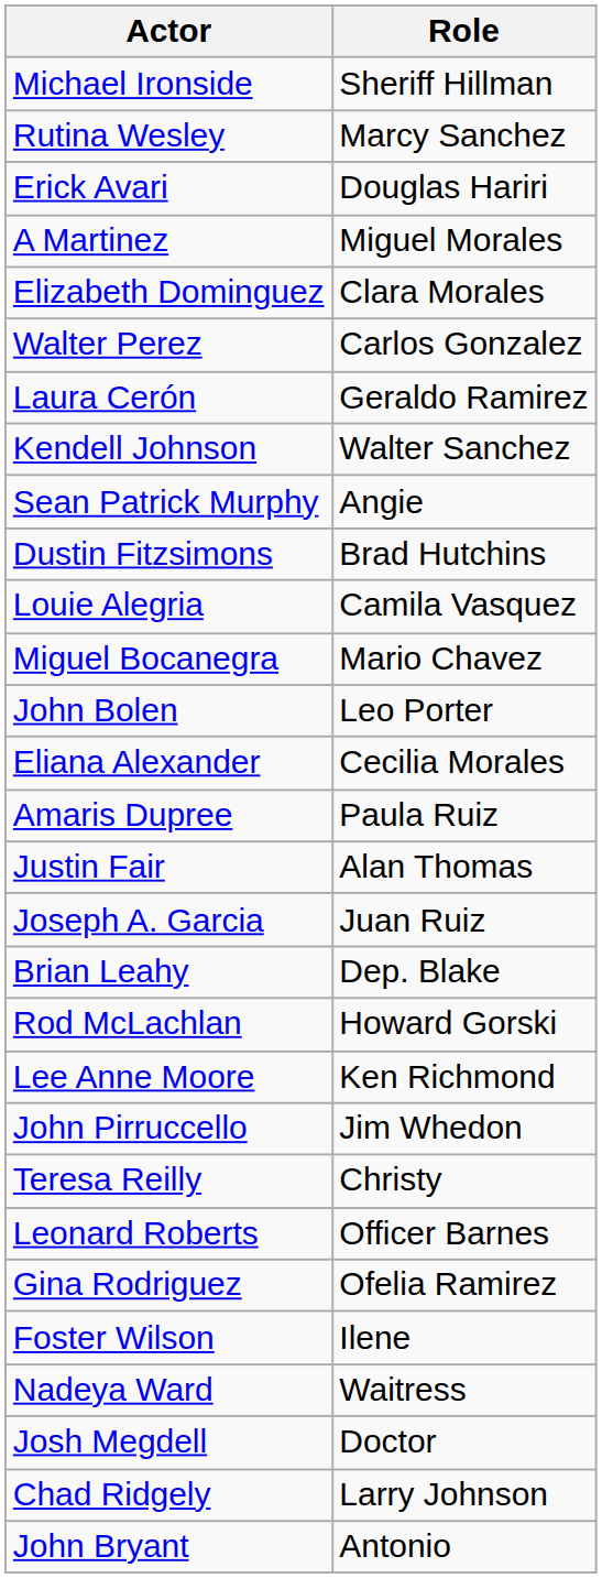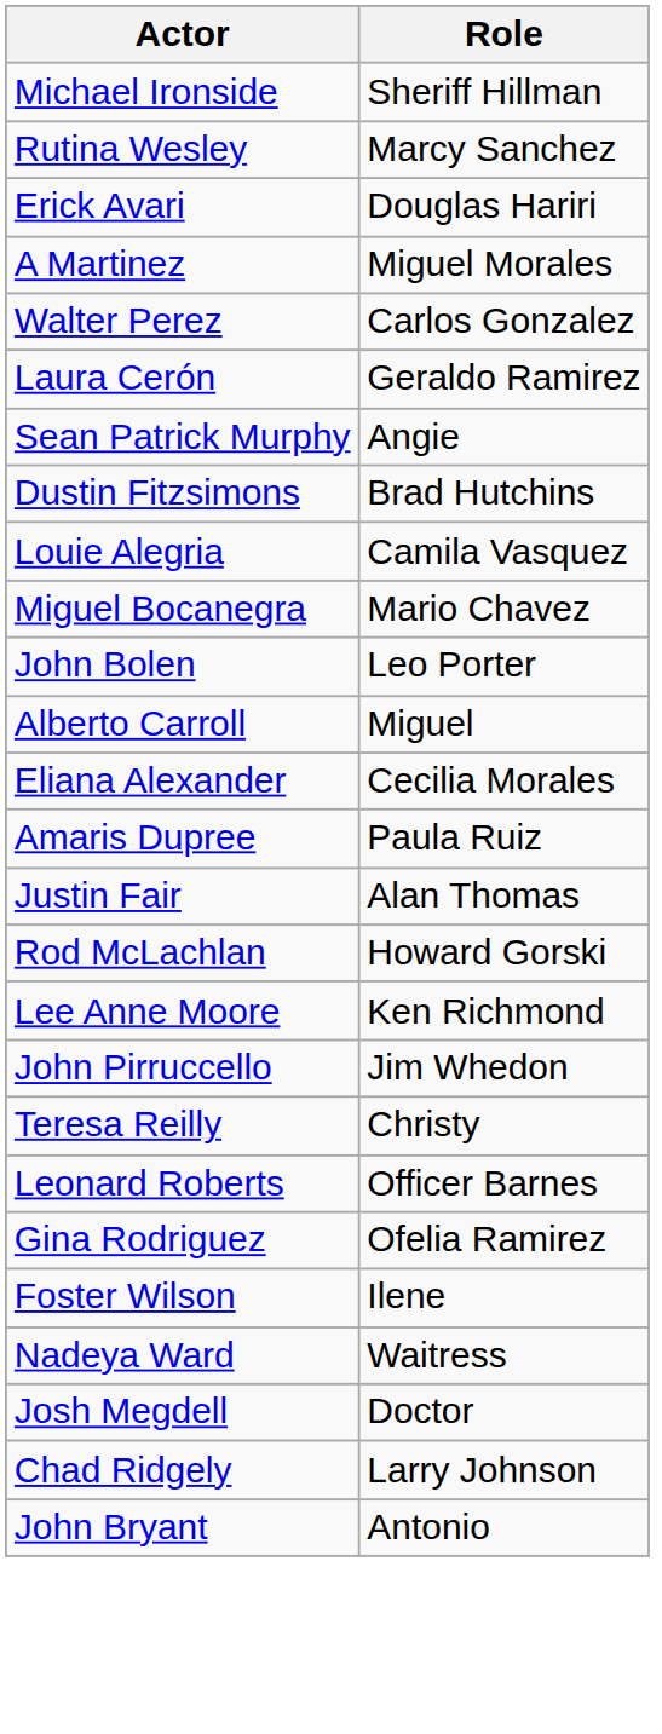- row: Elizabeth Dominguez | Clara Morales
- row: Kendell Johnson | Walter Sanchez
+ row: Alberto Carroll | Miguel
- row: Joseph A. Garcia | Juan Ruiz
- row: Brian Leahy | Dep. Blake
